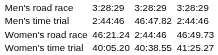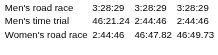Men's time trial | column 3: 2:44:46 -> 46:21.24
Men's time trial | column 5: 46:47.82 -> 2:44:46
Women's road race | column 3: 46:21.24 -> 2:44:46
Women's road race | column 5: 2:44:46 -> 46:47.82
- row: Women's time trial | 40:05.20 | 40:38.55 | 41:25.27
